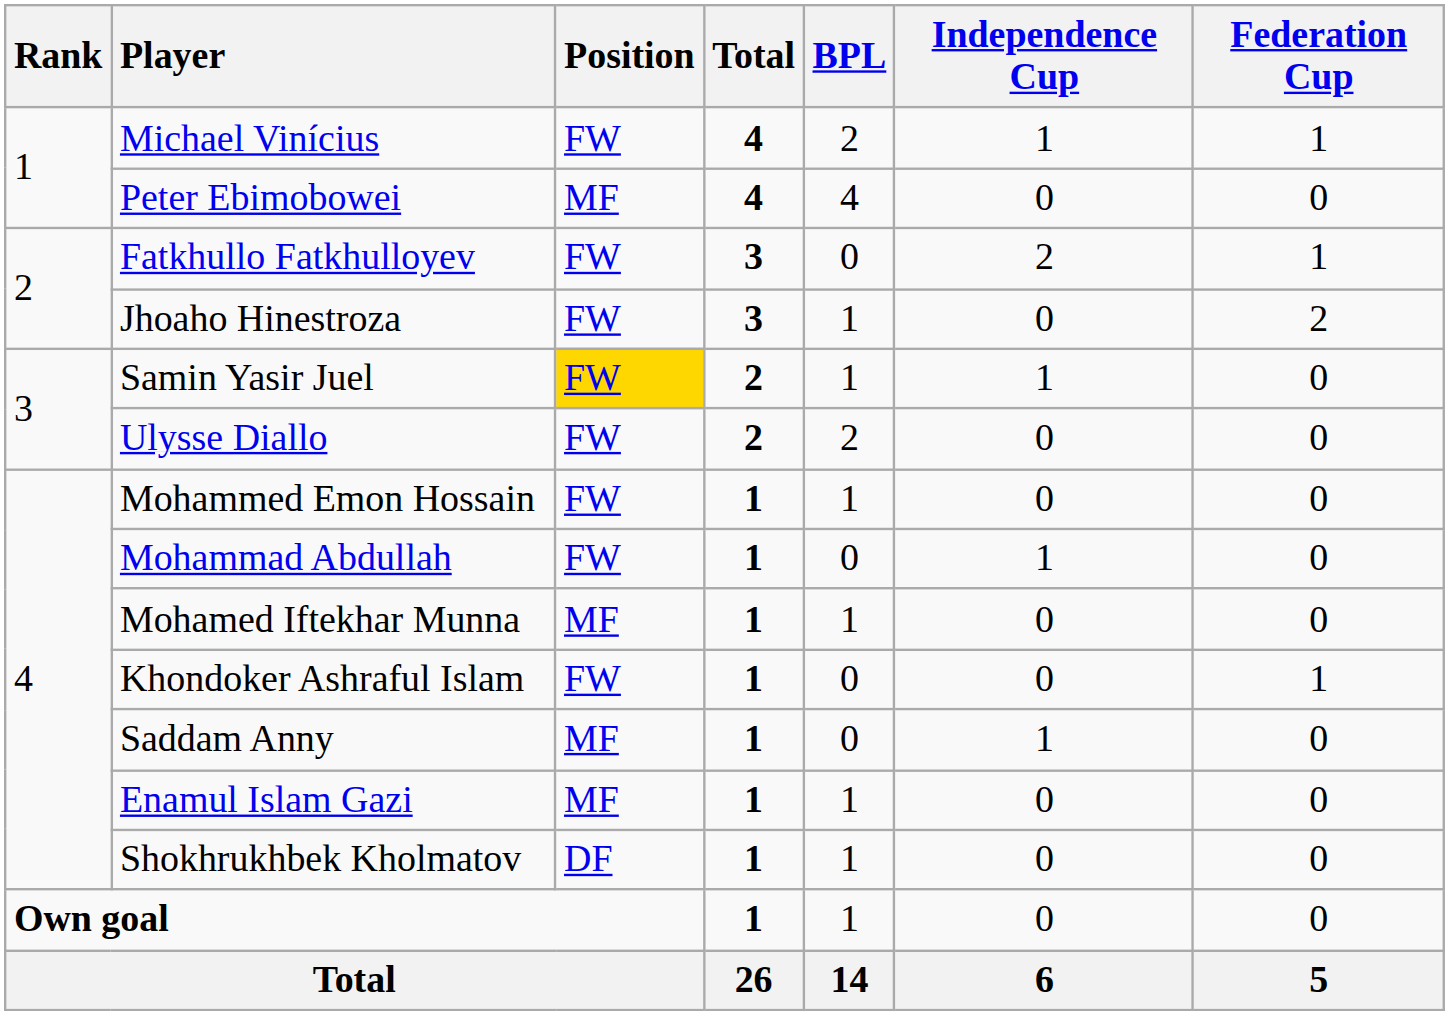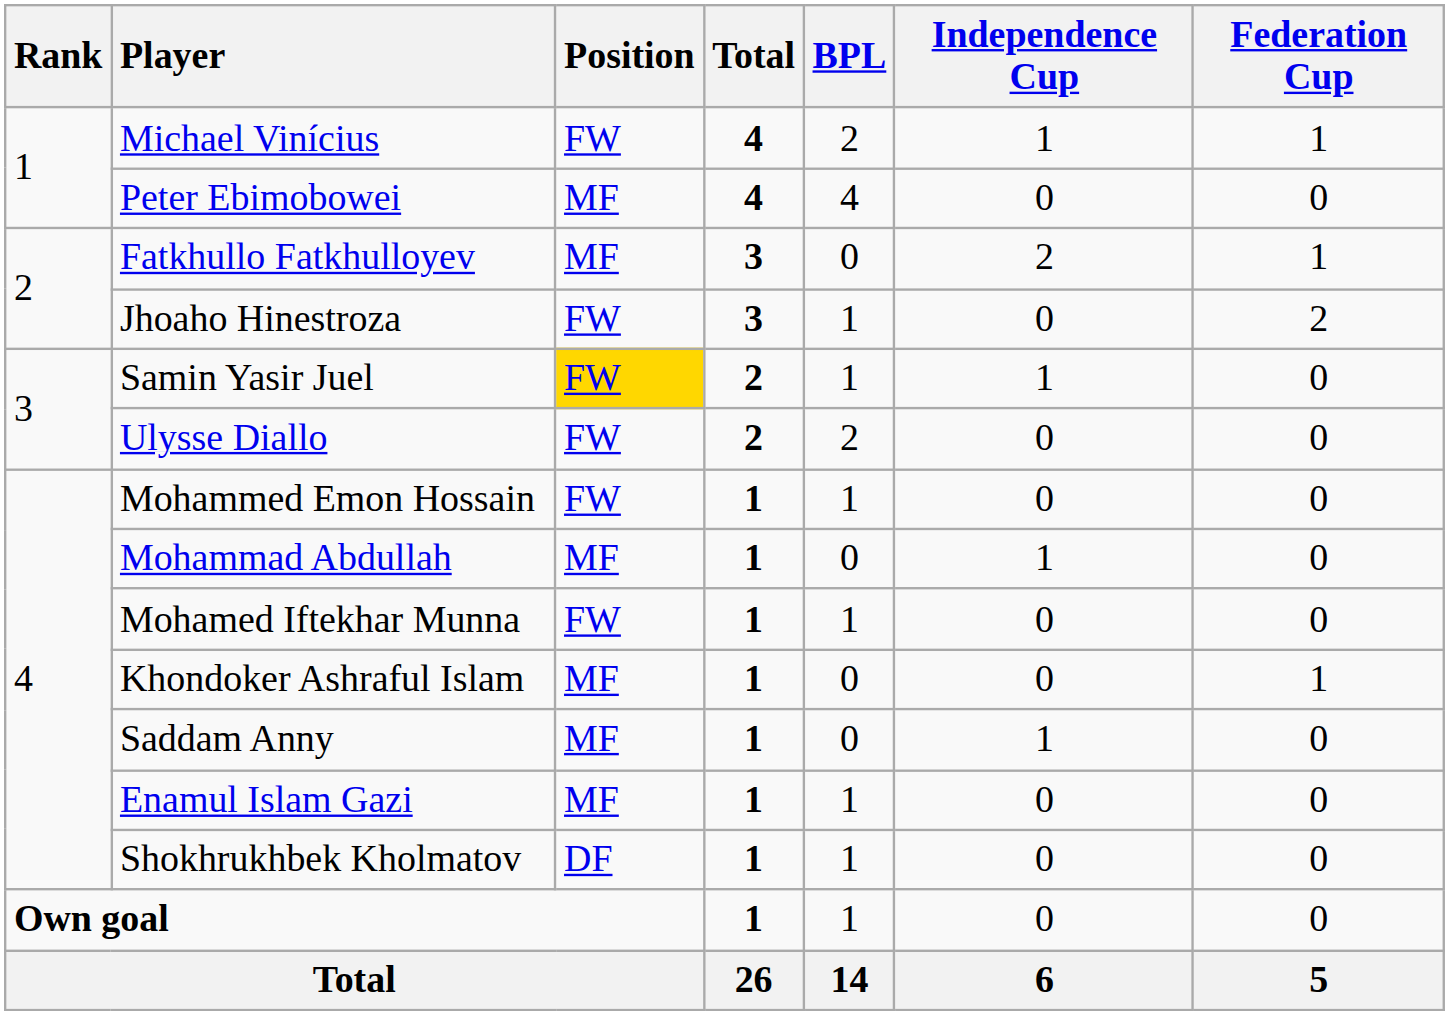Fatkhullo Fatkhulloyev | Position: FW -> MF
Mohammad Abdullah | Position: FW -> MF
Mohamed Iftekhar Munna | Position: MF -> FW
Khondoker Ashraful Islam | Position: FW -> MF
